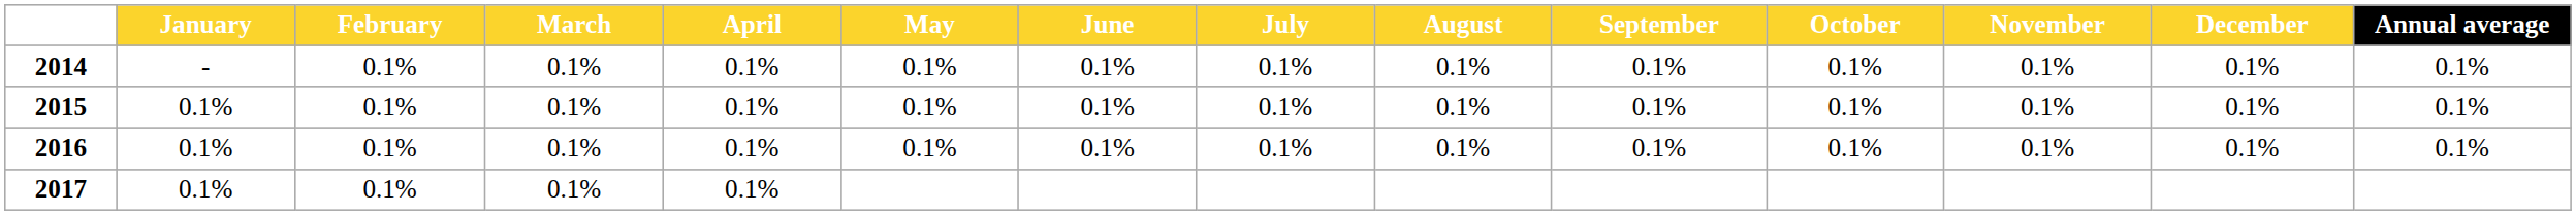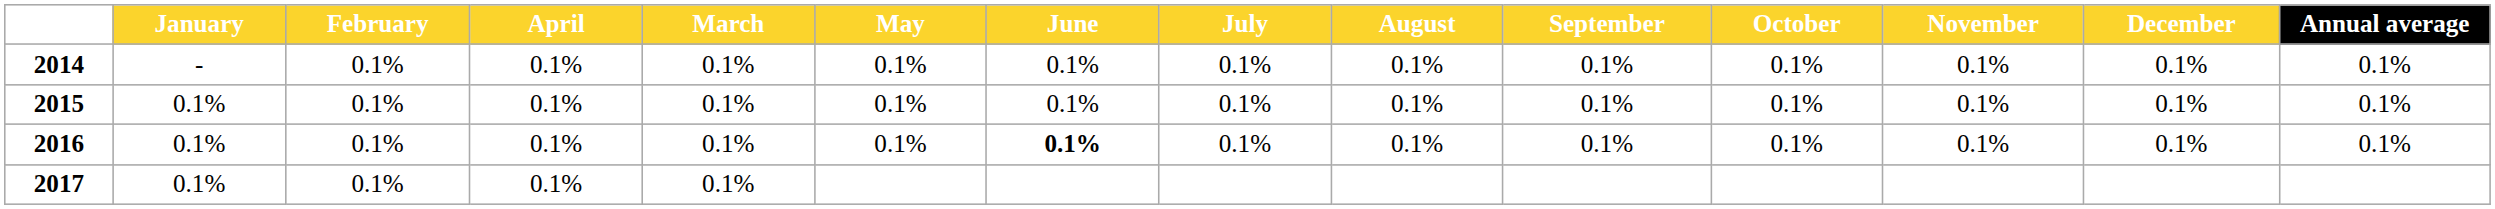columns swapped: March <-> April
2016 | June: normal -> bold
